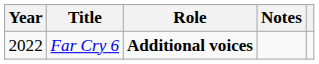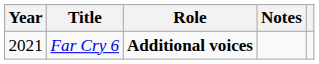Far Cry 6 | Year: 2022 -> 2021
